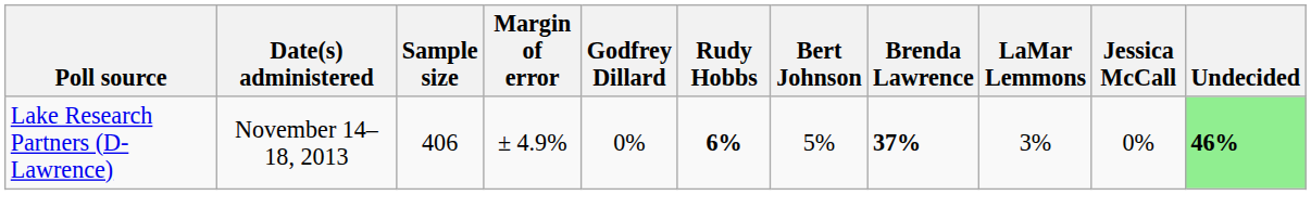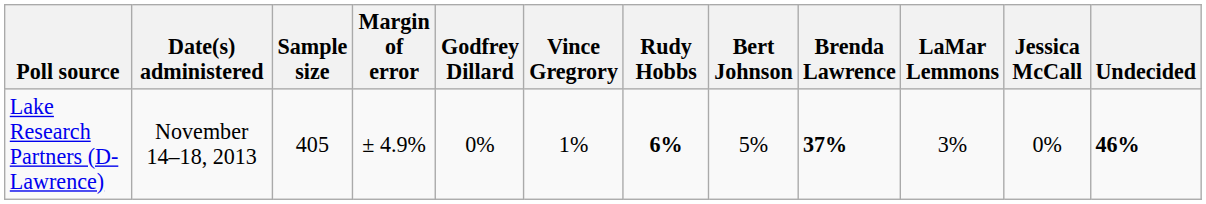+ column: Vince Gregrory | 1%
Lake Research Partners (D-Lawrence) | Sample size: 406 -> 405
Lake Research Partners (D-Lawrence) | Undecided: lightgreen background -> no background
